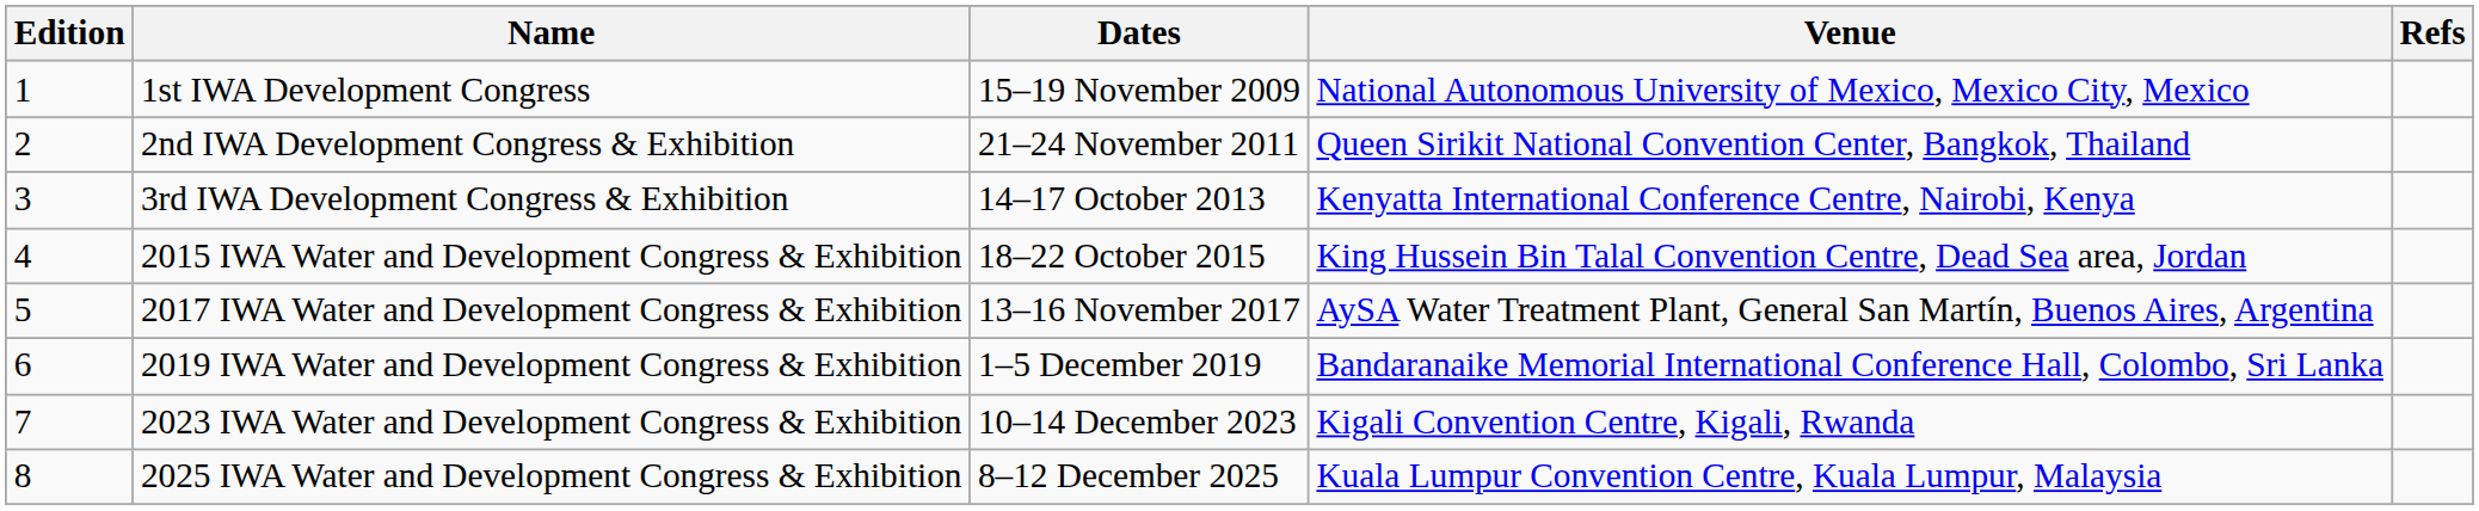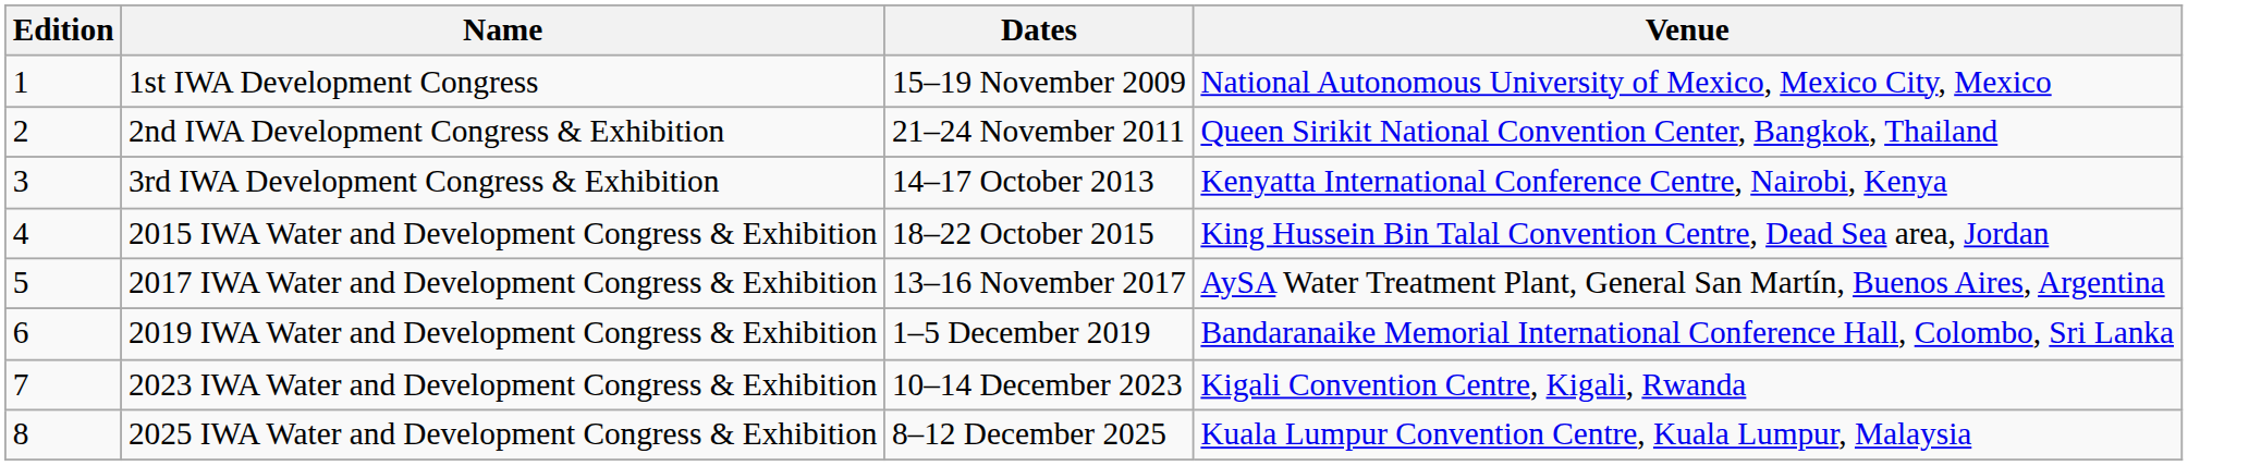- column: Refs
